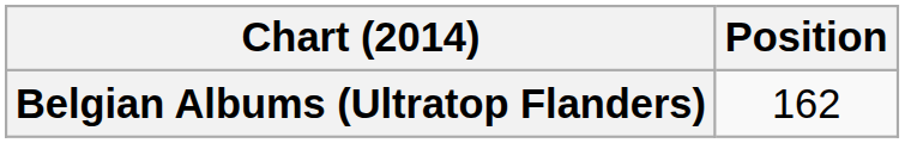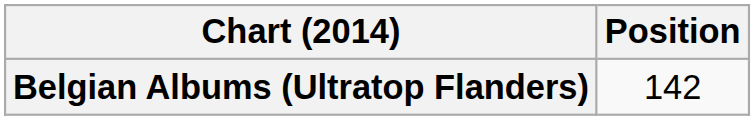Belgian Albums (Ultratop Flanders) | Position: 162 -> 142
